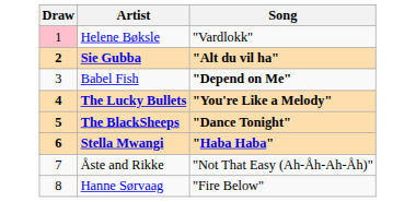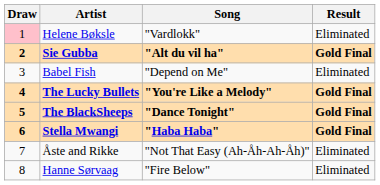+ column: Result | Eliminated | Gold Final | Eliminated | Gold Final | Gold Final | Gold Final | Eliminated | Eliminated
Babel Fish | Song: bold -> normal
